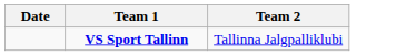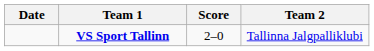+ column: Score | 2–0
